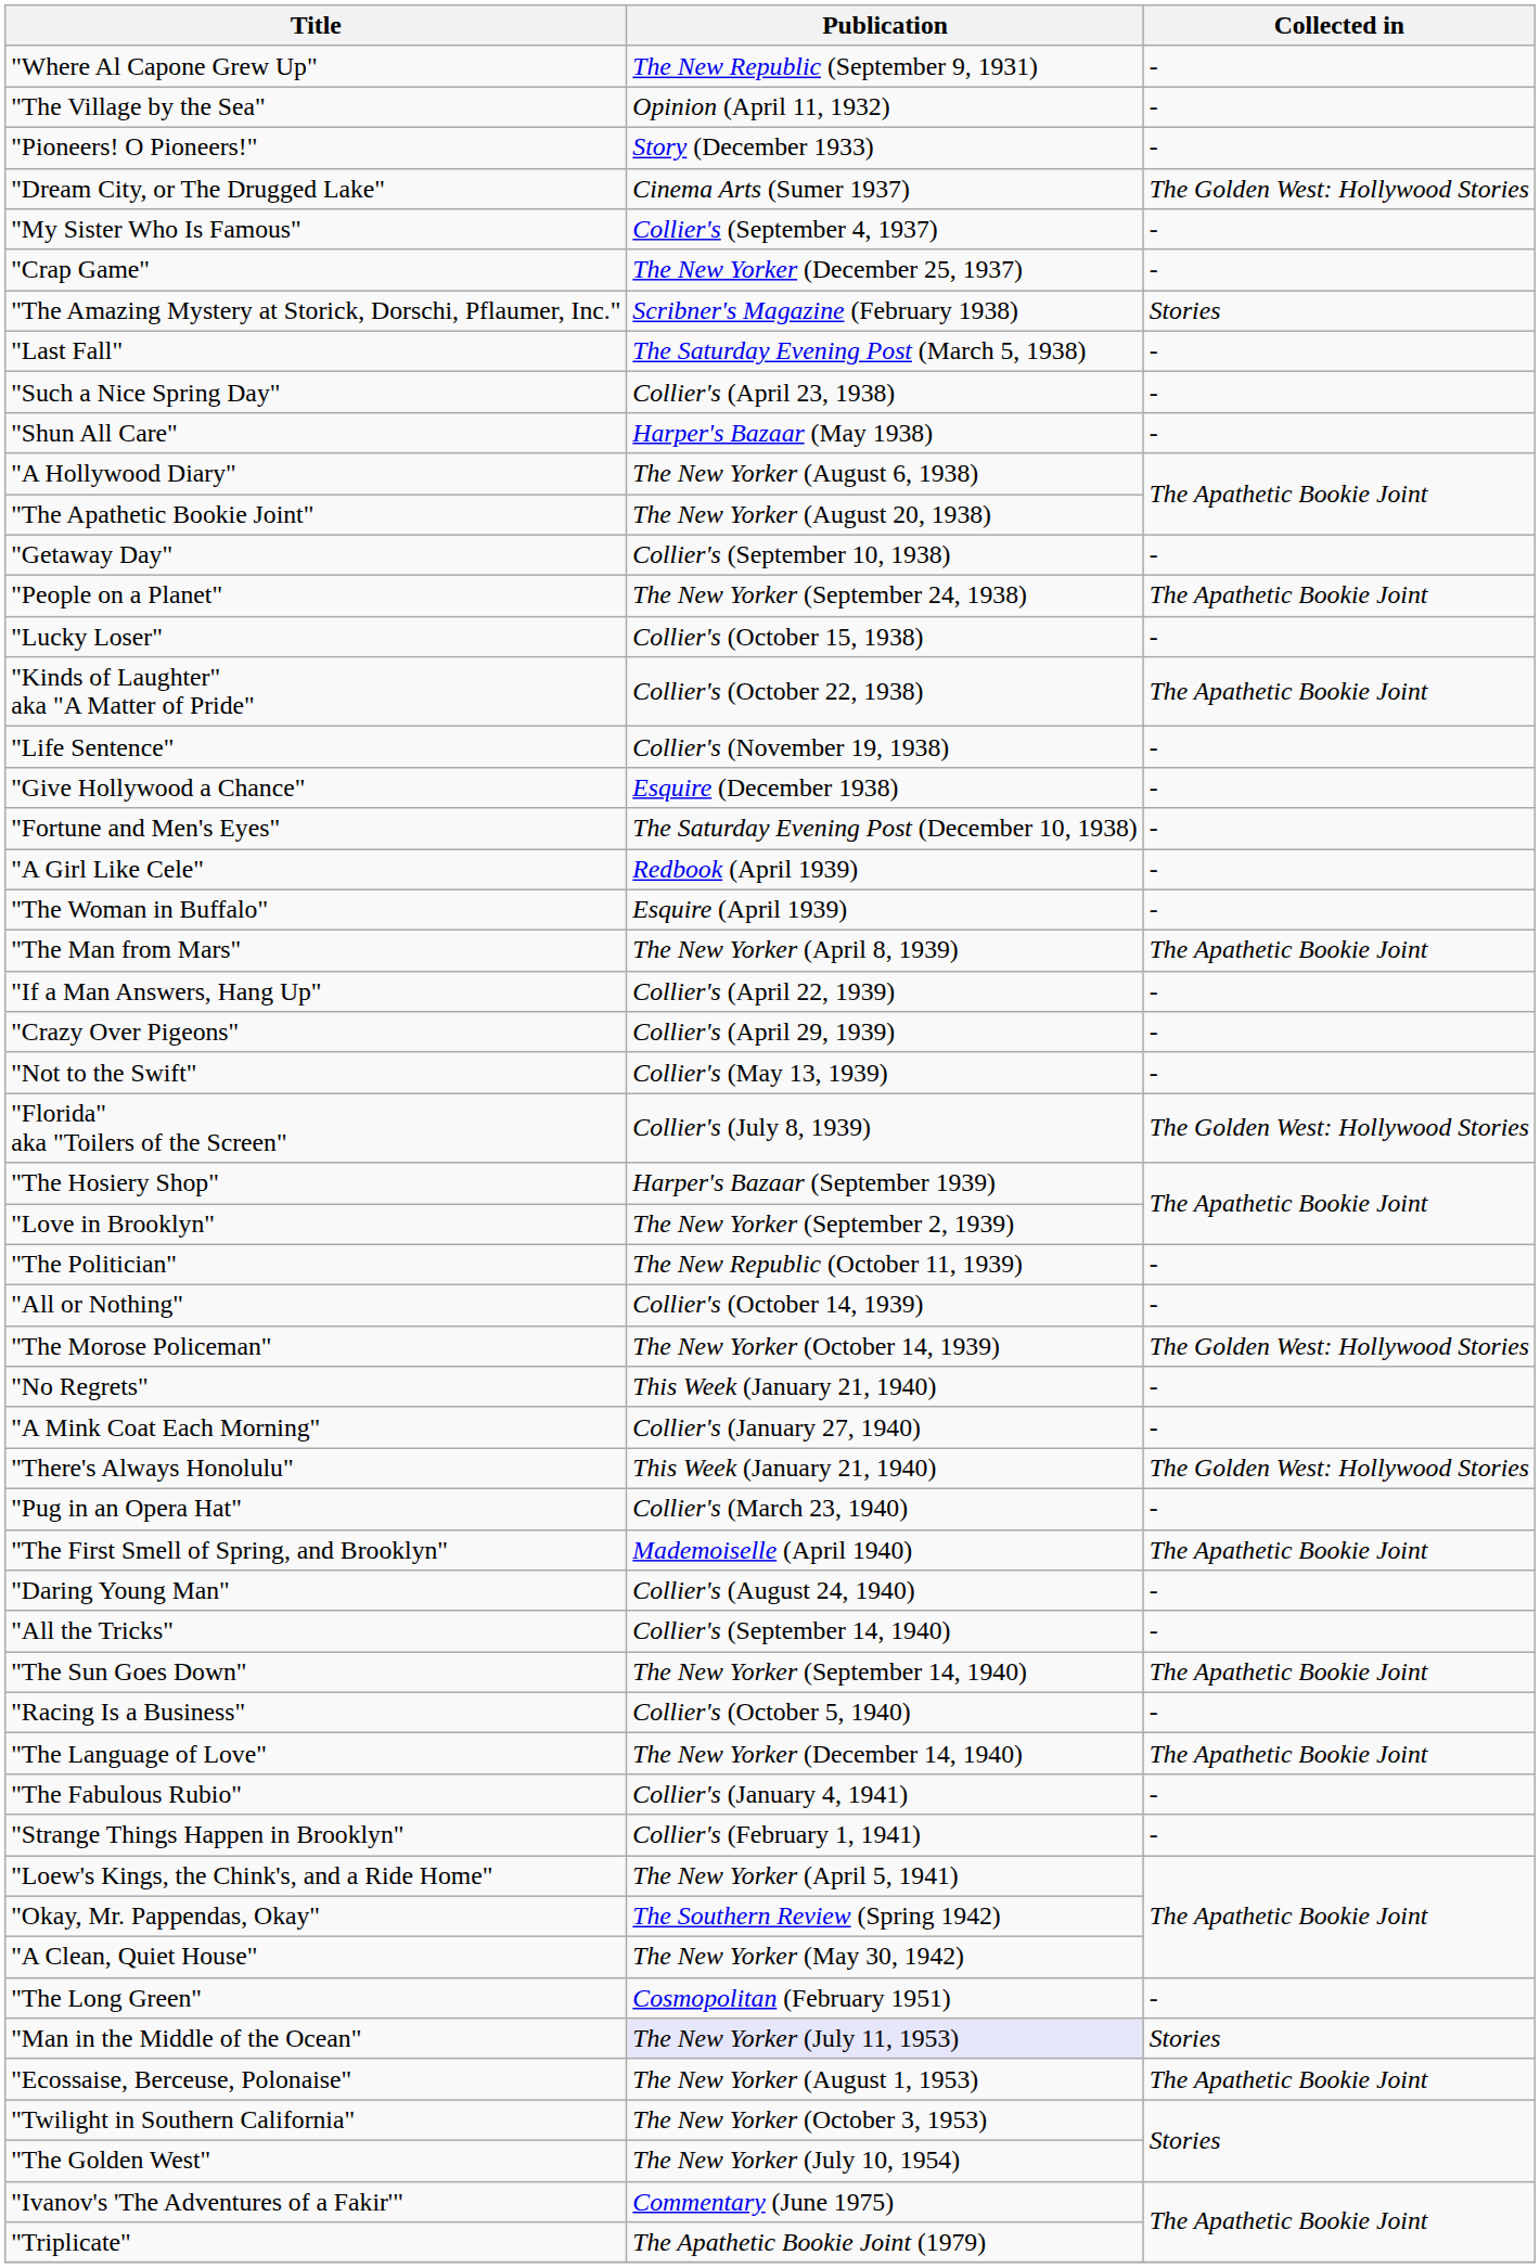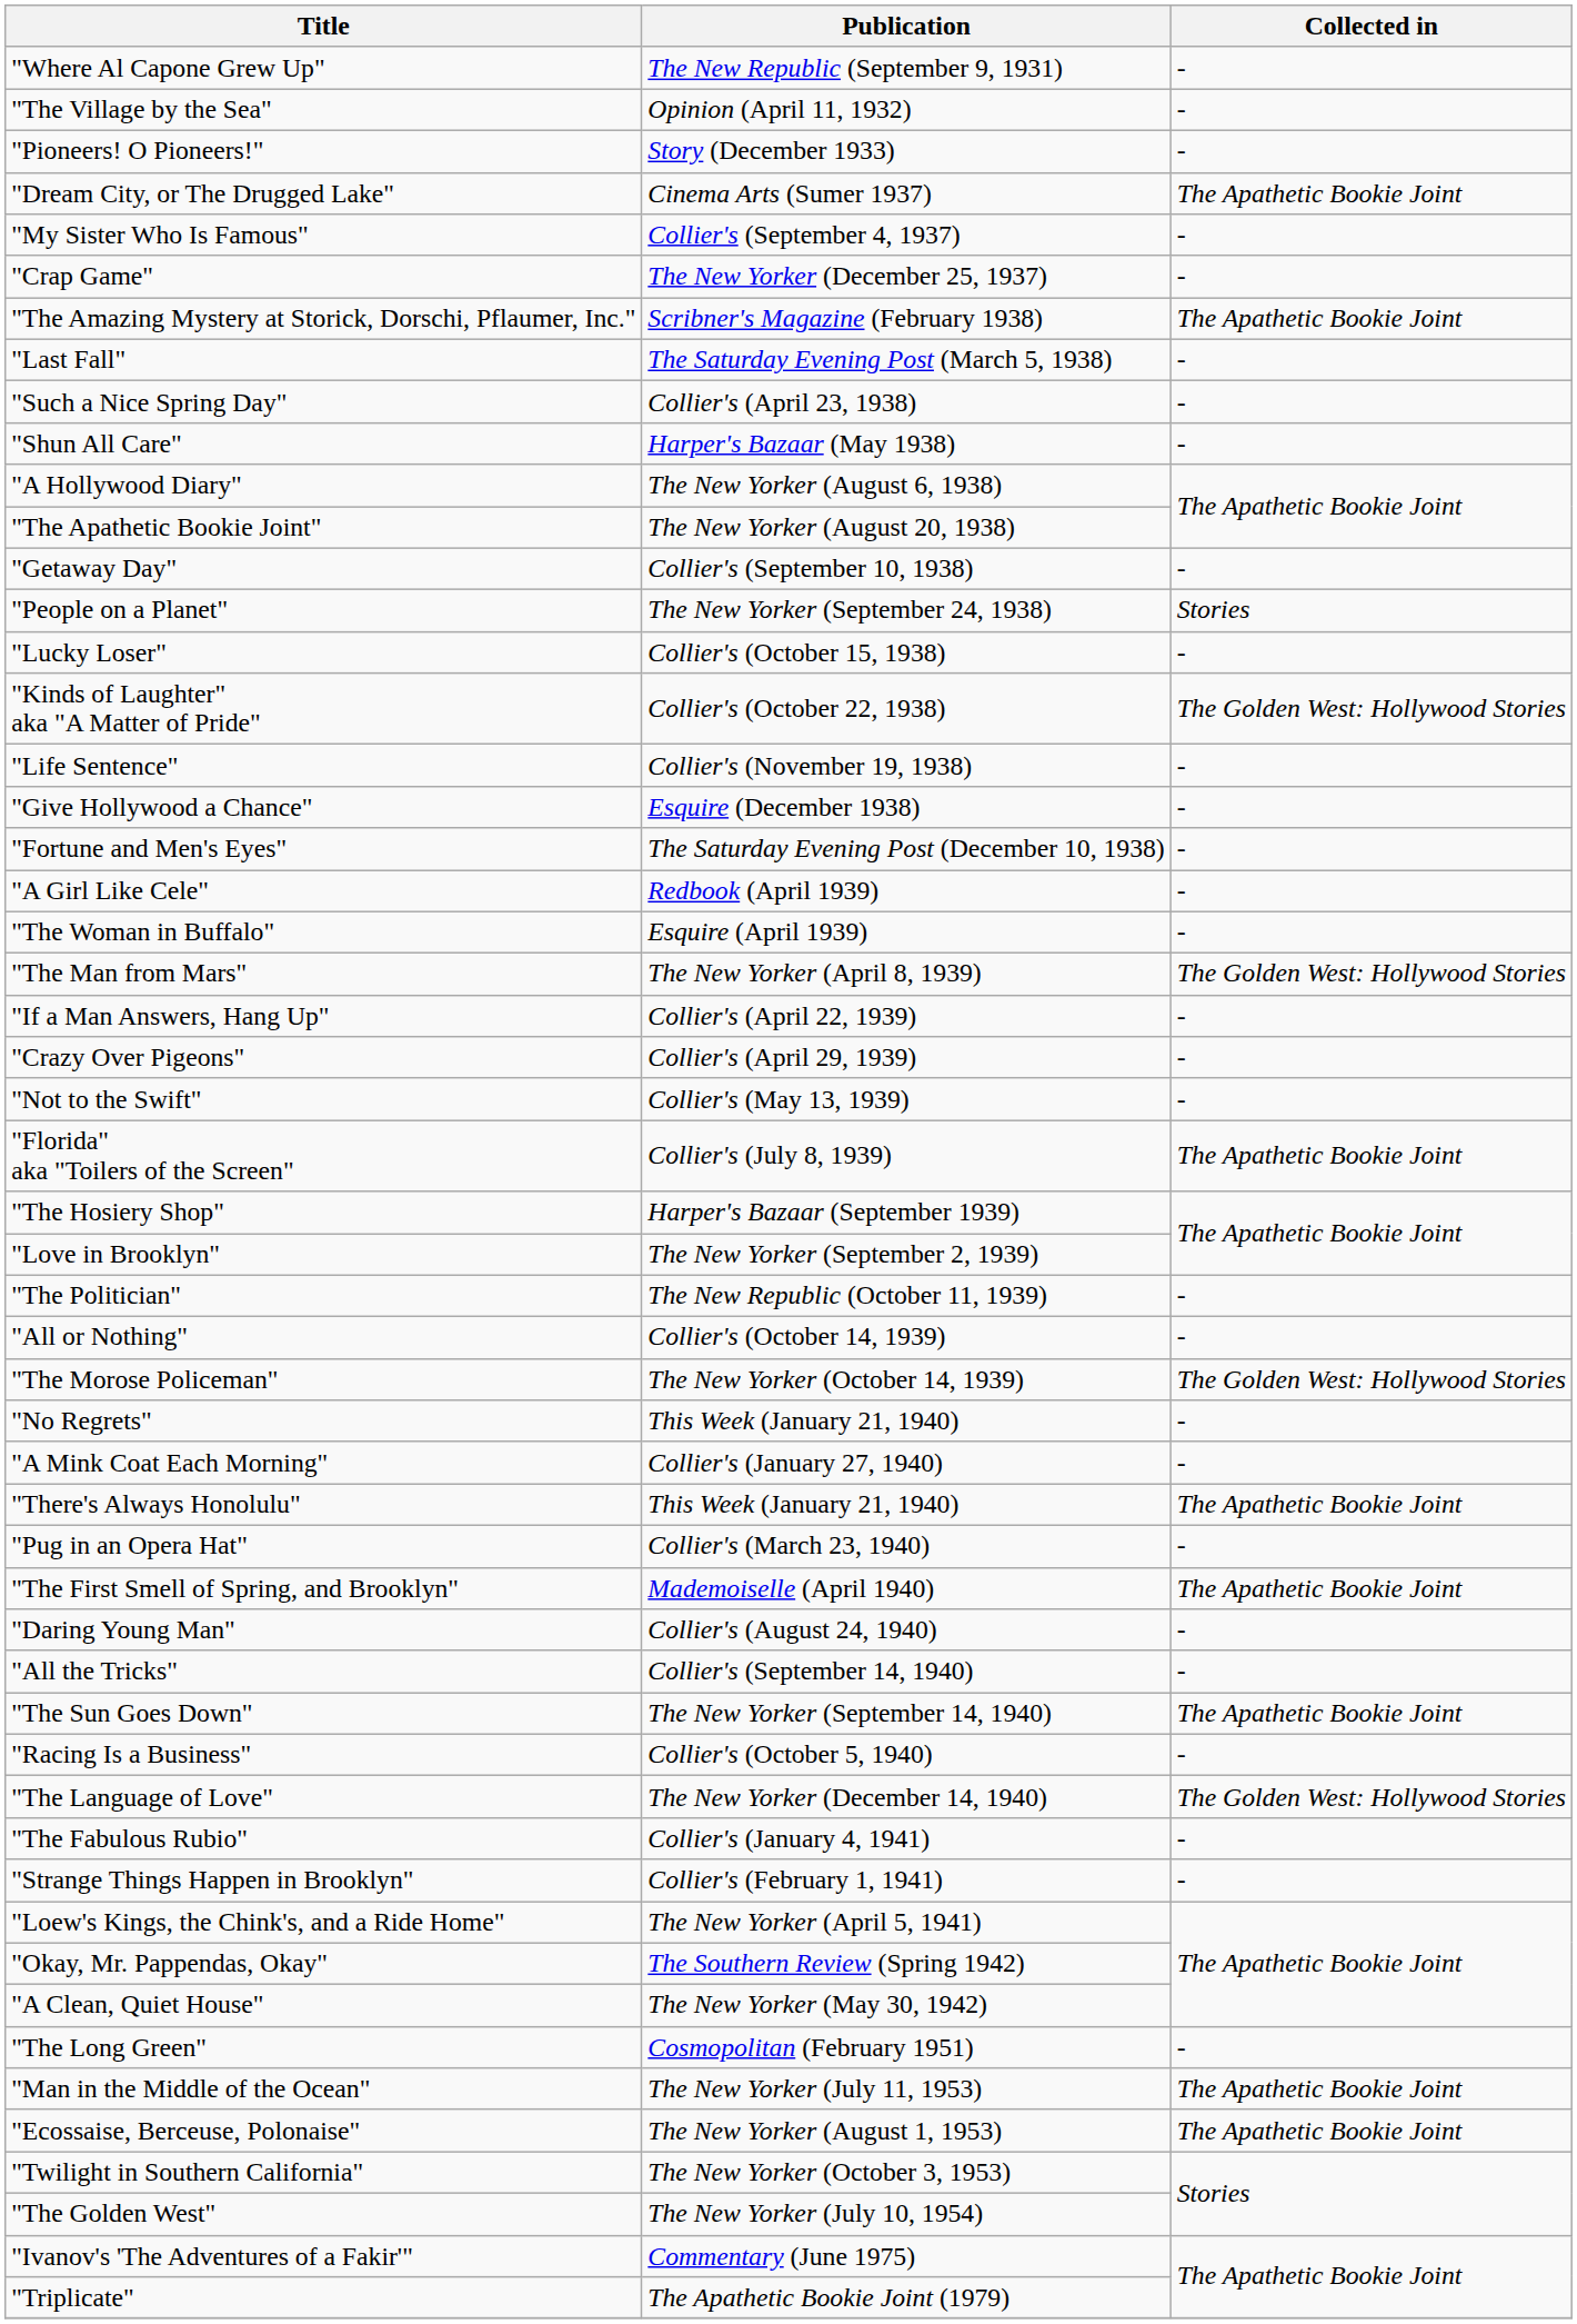"Dream City, or The Drugged Lake" | Collected in: The Golden West: Hollywood Stories -> The Apathetic Bookie Joint
"The Amazing Mystery at Storick, Dorschi, Pflaumer, Inc." | Collected in: Stories -> The Apathetic Bookie Joint
"People on a Planet" | Collected in: The Apathetic Bookie Joint -> Stories
"Kinds of Laughter" aka "A Matter of Pride" | Collected in: The Apathetic Bookie Joint -> The Golden West: Hollywood Stories
"The Man from Mars" | Collected in: The Apathetic Bookie Joint -> The Golden West: Hollywood Stories
"Florida" aka "Toilers of the Screen" | Collected in: The Golden West: Hollywood Stories -> The Apathetic Bookie Joint
"There's Always Honolulu" | Collected in: The Golden West: Hollywood Stories -> The Apathetic Bookie Joint
"The Language of Love" | Collected in: The Apathetic Bookie Joint -> The Golden West: Hollywood Stories
"Man in the Middle of the Ocean" | Publication: lavender background -> no background
"Man in the Middle of the Ocean" | Collected in: Stories -> The Apathetic Bookie Joint
